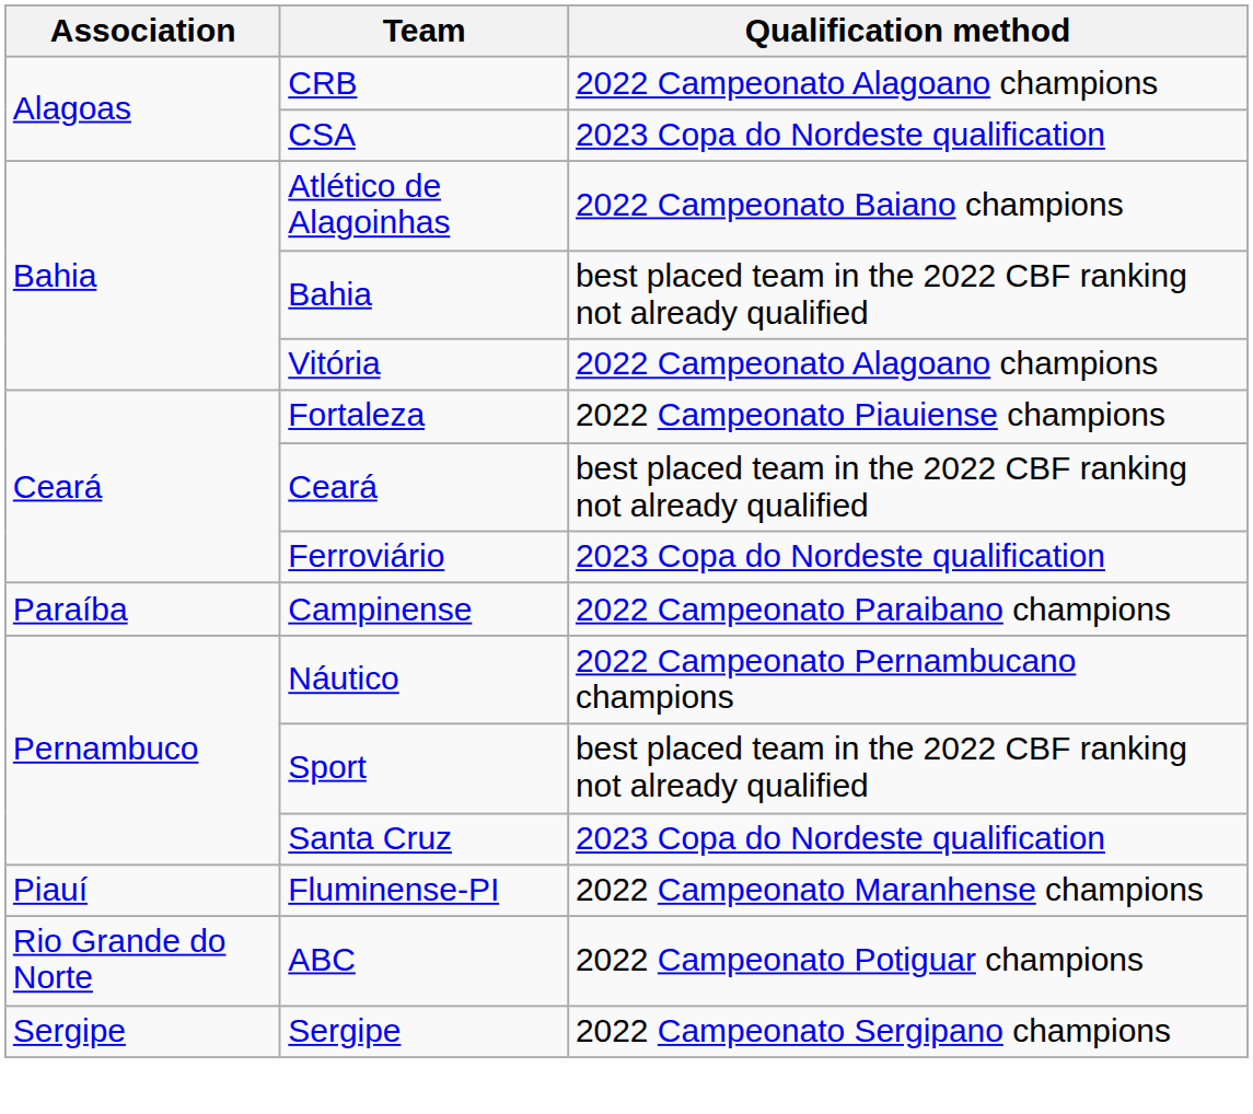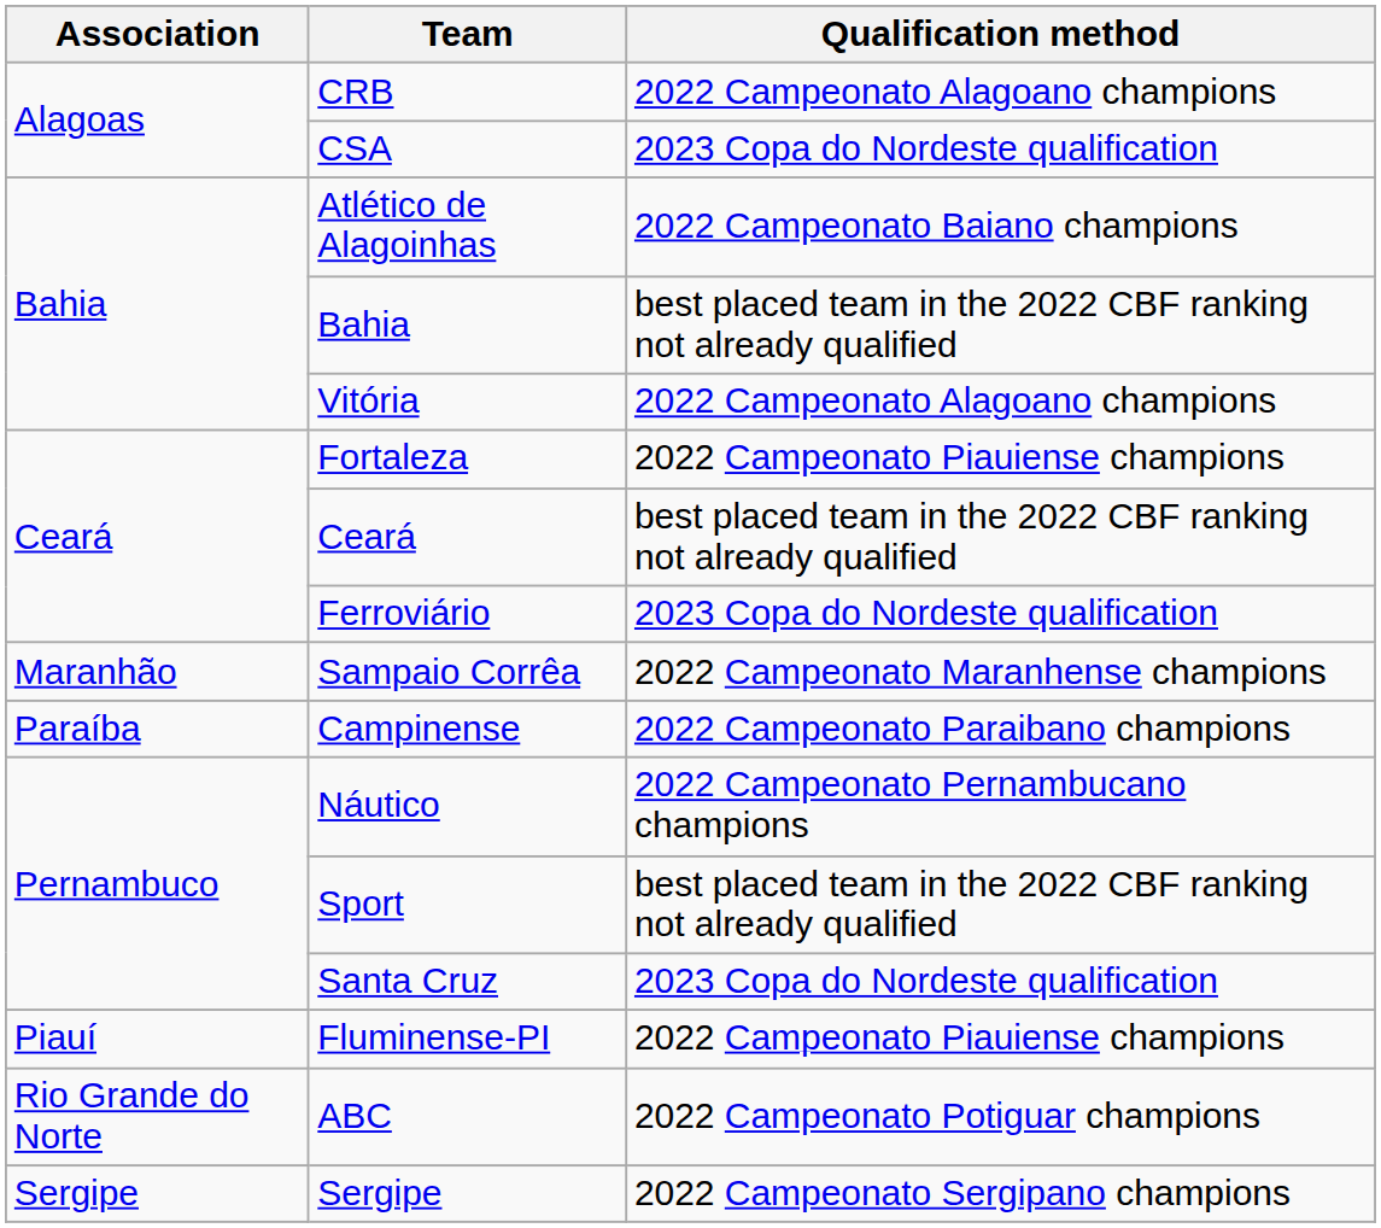+ row: Maranhão | Sampaio Corrêa | 2022 Campeonato Maranhense champions
Fluminense-PI | Qualification method: 2022 Campeonato Maranhense champions -> 2022 Campeonato Piauiense champions
